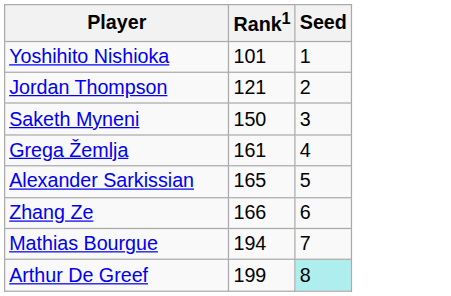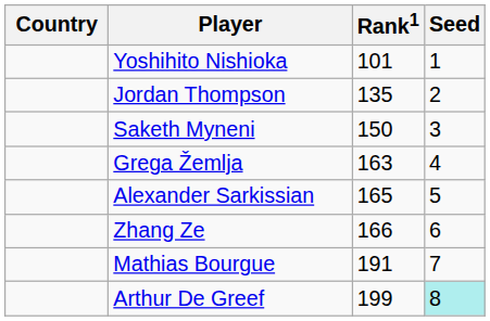+ column: Country
Jordan Thompson | Rank1: 121 -> 135
Grega Žemlja | Rank1: 161 -> 163
Mathias Bourgue | Rank1: 194 -> 191
